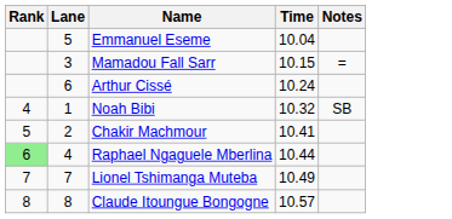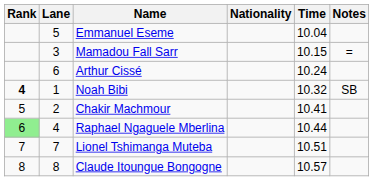+ column: Nationality
Noah Bibi | Rank: normal -> bold
Lionel Tshimanga Muteba | Time: 10.49 -> 10.51
